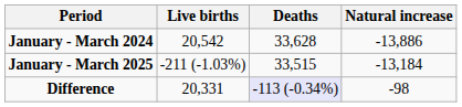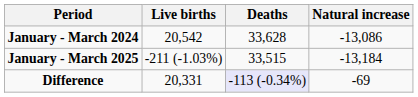January - March 2024 | Natural increase: -13,886 -> -13,086
Difference | Natural increase: -98 -> -69
